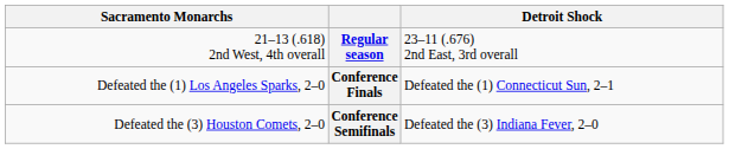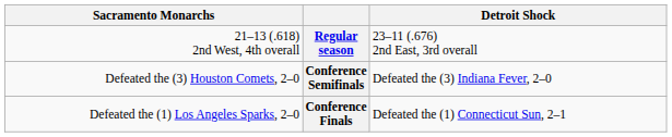rows swapped: Conference Semifinals <-> Conference Finals
